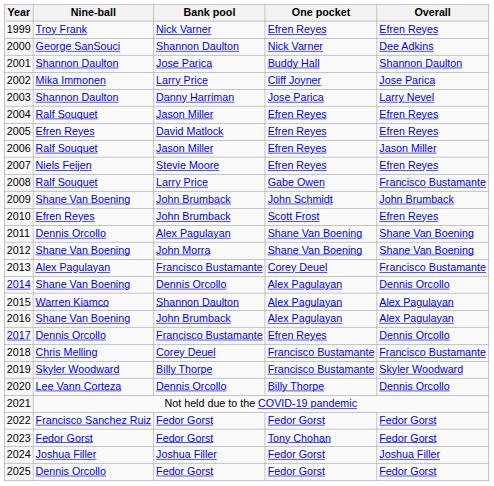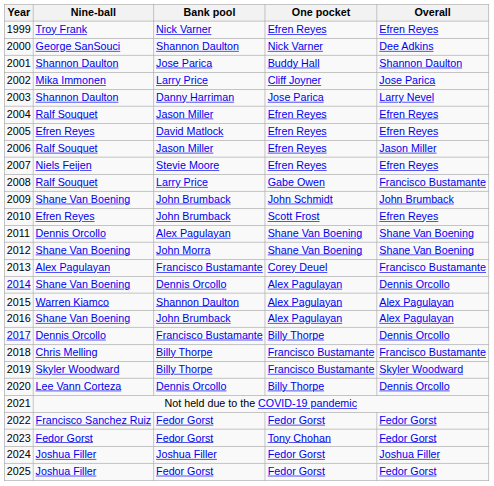2017 | One pocket: Efren Reyes -> Billy Thorpe
2018 | Bank pool: Corey Deuel -> Billy Thorpe
2025 | Nine-ball: Dennis Orcollo -> Joshua Filler
